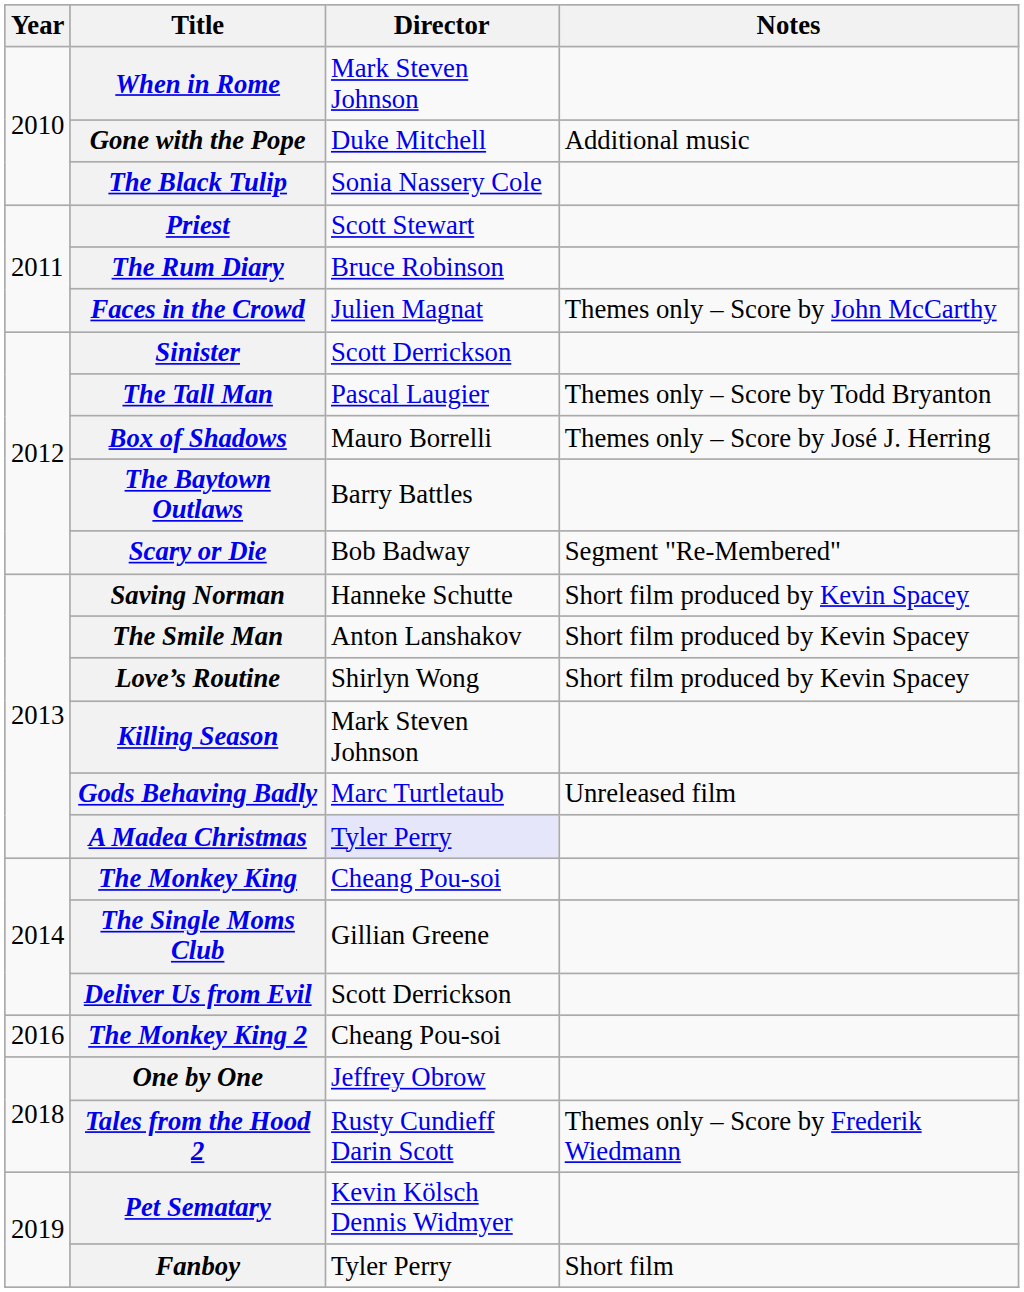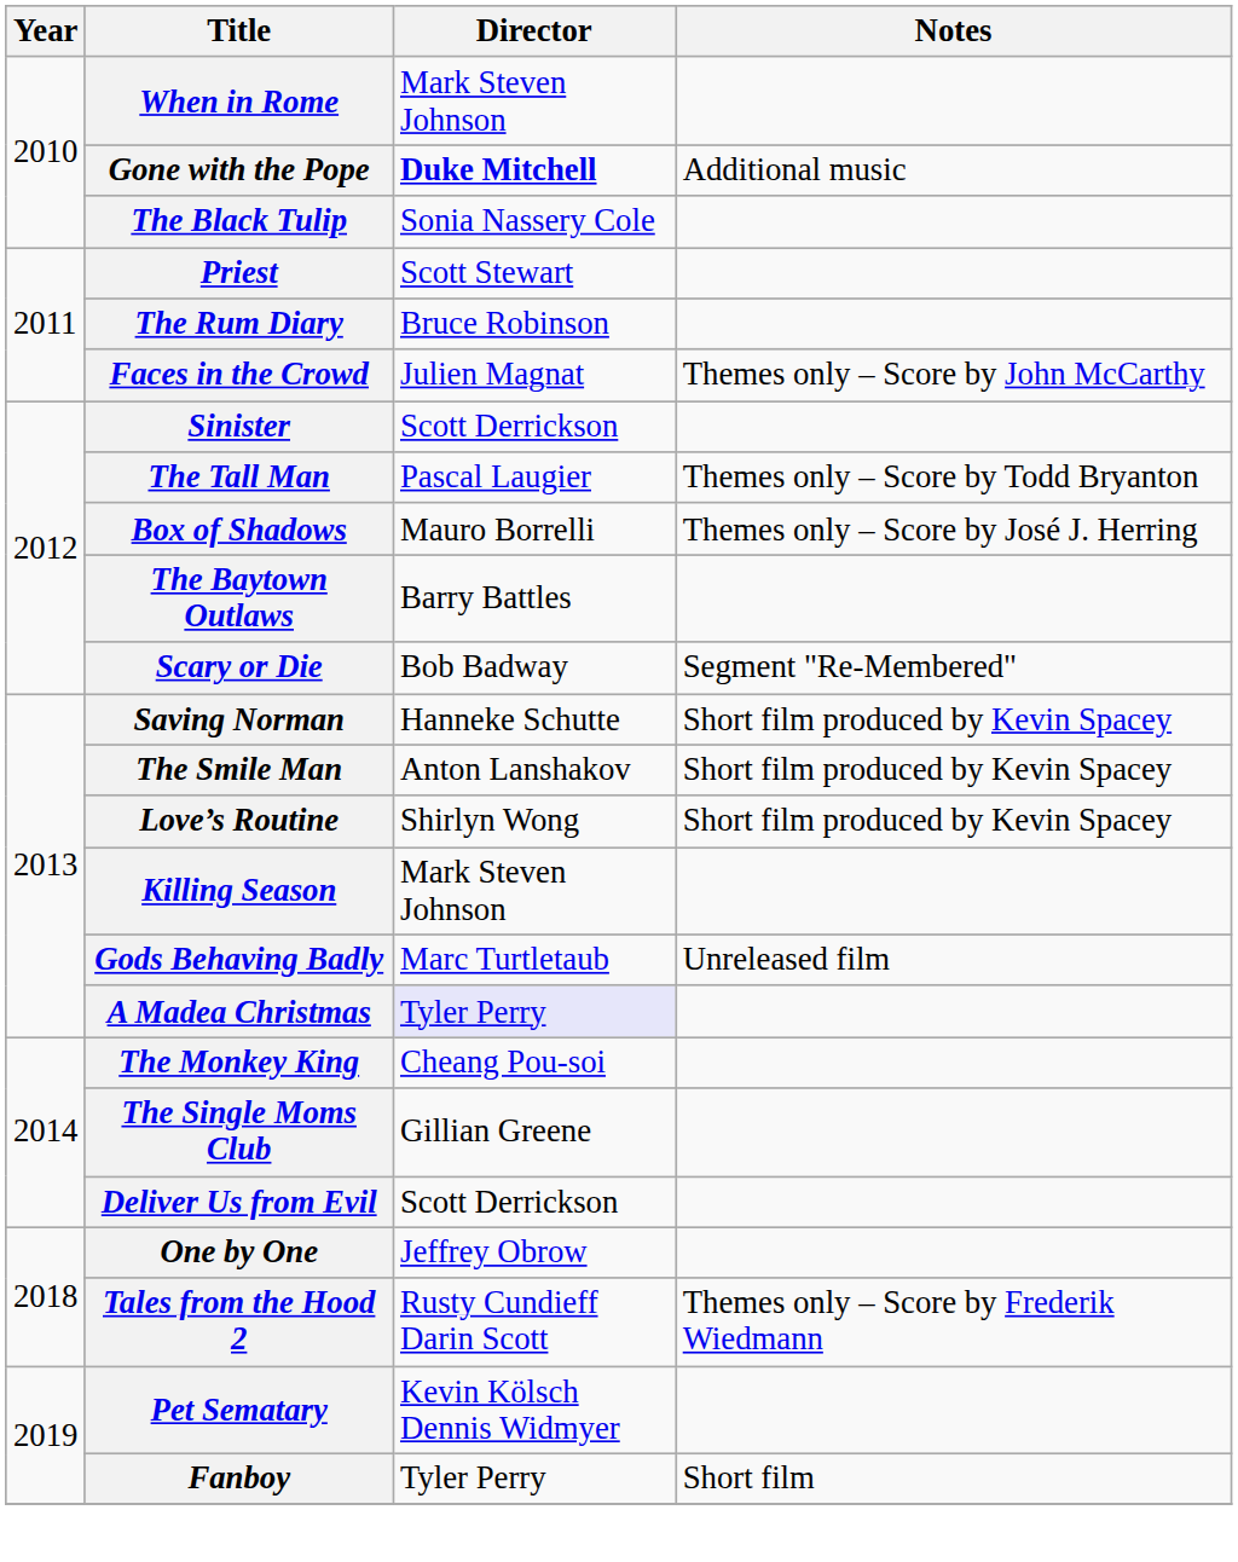Gone with the Pope | Director: normal -> bold
- row: 2016 | The Monkey King 2 | Cheang Pou-soi
